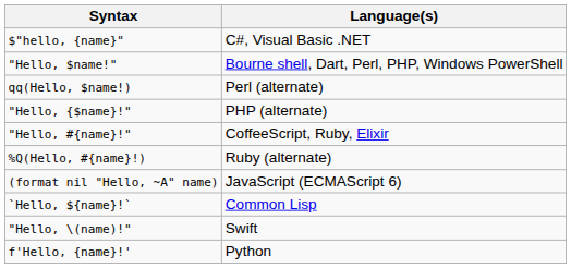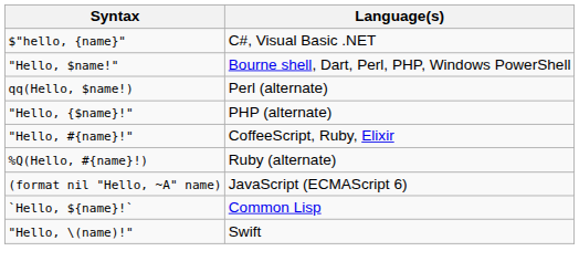- row: f'Hello, {name}!' | Python
